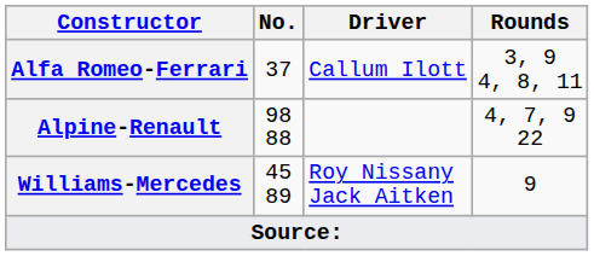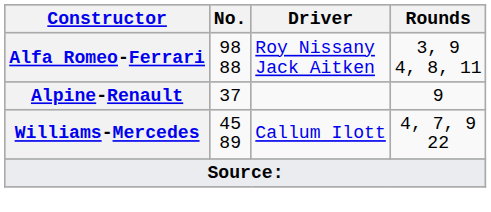Alfa Romeo-Ferrari | No.: 37 -> 98 88
Alfa Romeo-Ferrari | Driver: Callum Ilott -> Roy Nissany Jack Aitken
Alpine-Renault | No.: 98 88 -> 37
Alpine-Renault | Rounds: 4, 7, 9 22 -> 9
Williams-Mercedes | Driver: Roy Nissany Jack Aitken -> Callum Ilott
Williams-Mercedes | Rounds: 9 -> 4, 7, 9 22
